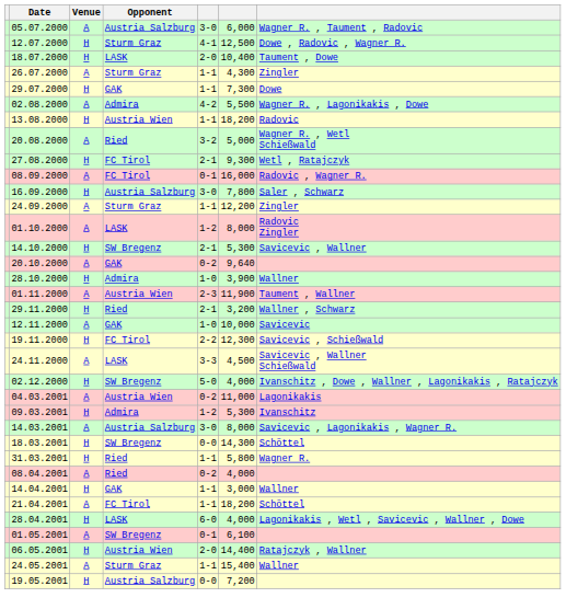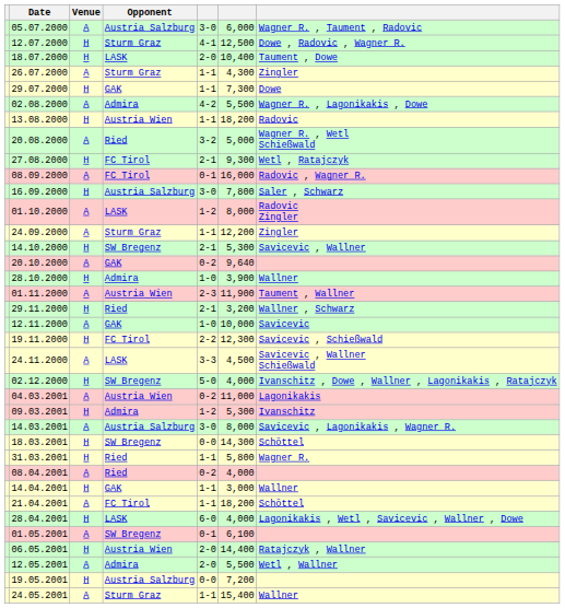rows swapped: 24.09.2000 <-> 01.10.2000
+ row: 12.05.2001 | A | Admira | 2-0 | 5,500 | Wetl , Wallner
rows swapped: 19.05.2001 <-> 24.05.2001
